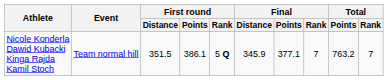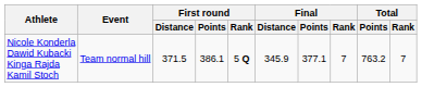Nicole Konderla Dawid Kubacki Kinga Rajda Kamil Stoch | First round / Distance: 351.5 -> 371.5
